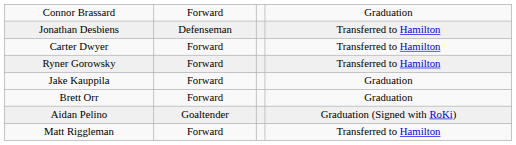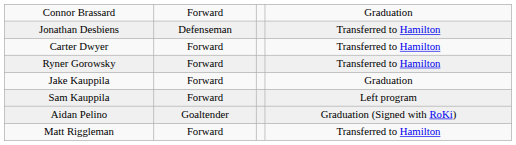+ row: Sam Kauppila | Forward | Left program
- row: Brett Orr | Forward | Graduation
